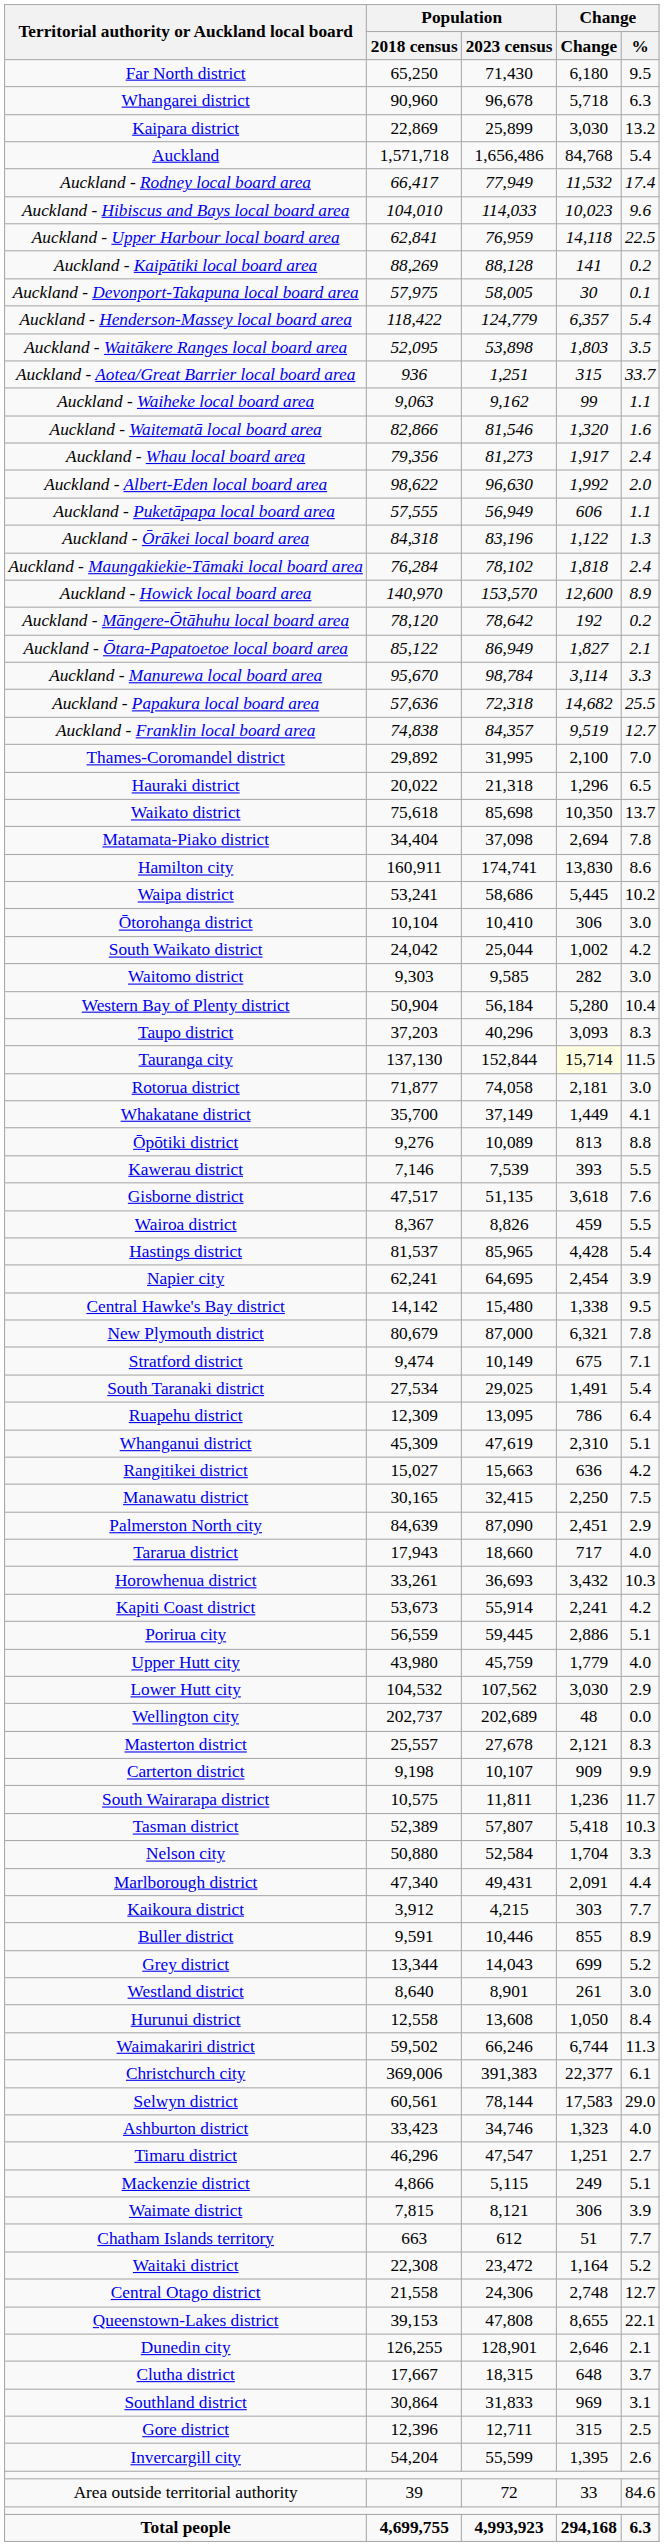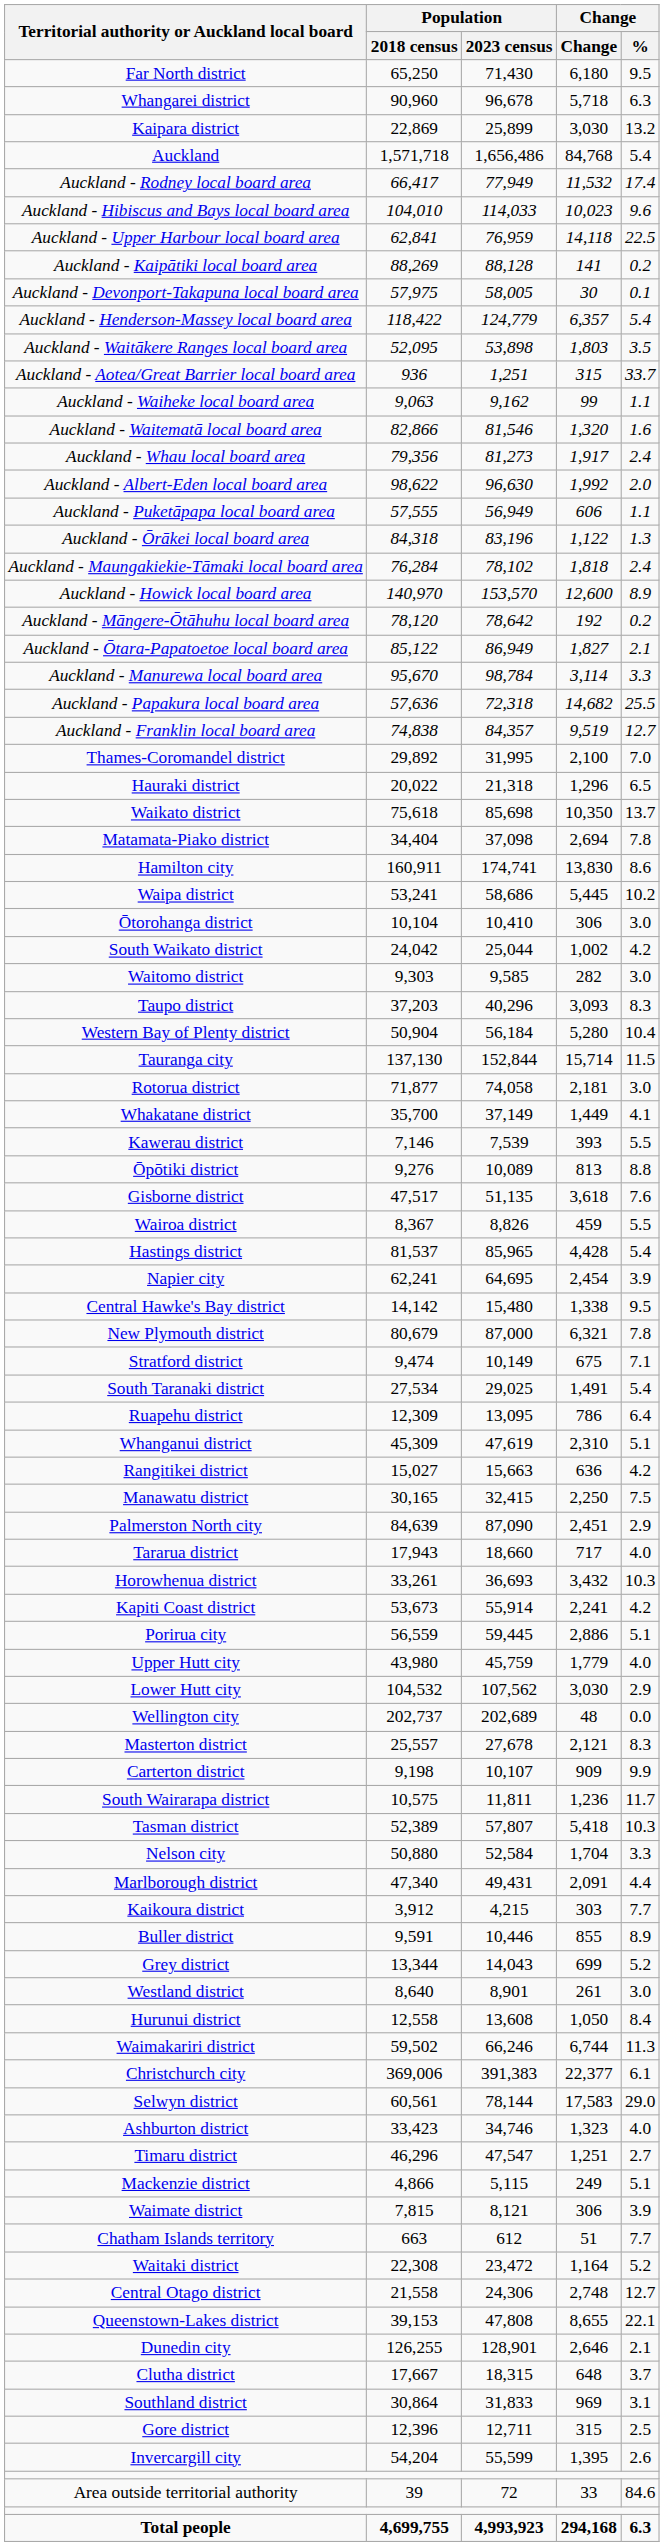rows swapped: Taupo district <-> Western Bay of Plenty district
Tauranga city | Change: lightyellow background -> no background
rows swapped: Kawerau district <-> Ōpōtiki district
